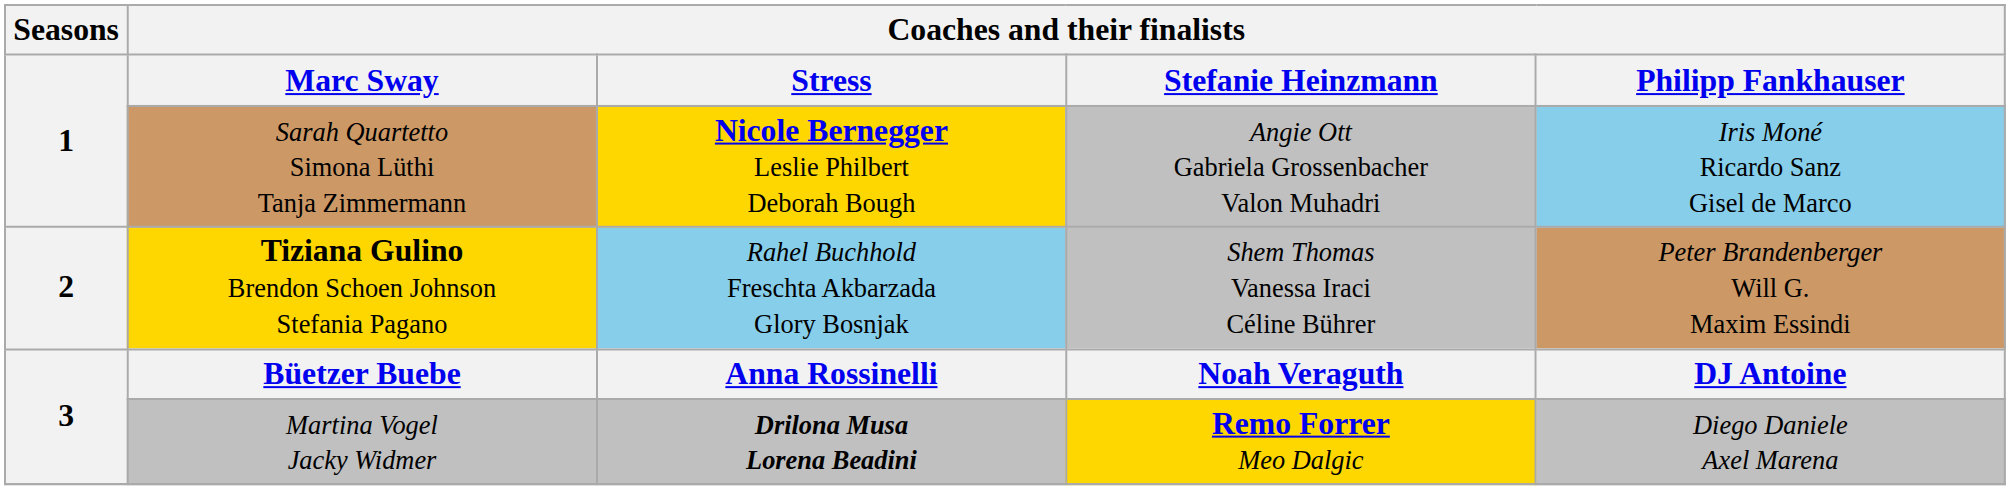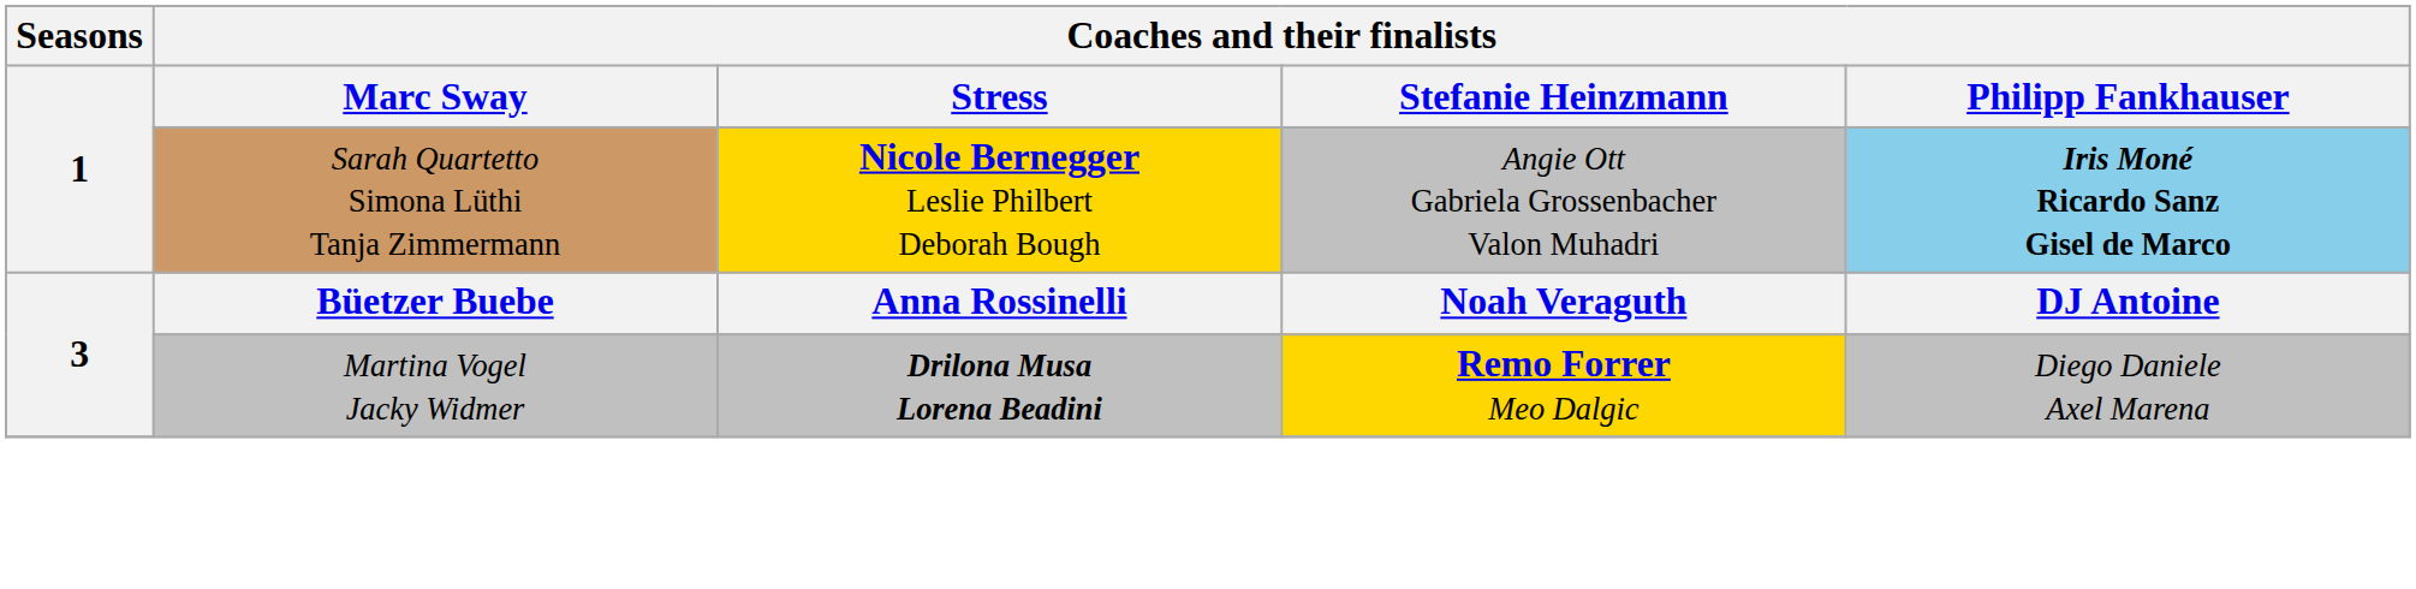Sarah Quartetto Simona Lüthi Tanja Zimmermann | Coaches and their finalists / Philipp Fankhauser: normal -> bold
- row: 2 | Tiziana Gulino Brendon Schoen Johnson Stefania Pagano | Rahel Buchhold Freschta Akbarzada Glory Bosnjak | Shem Thomas Vanessa Iraci Céline Bührer | Peter Brandenberger Will G. Maxim Essindi
